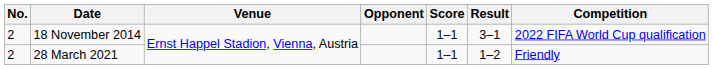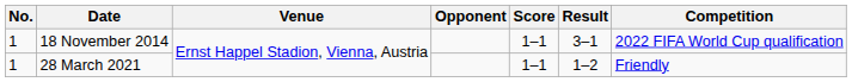18 November 2014 | No.: 2 -> 1
28 March 2021 | No.: 2 -> 1
